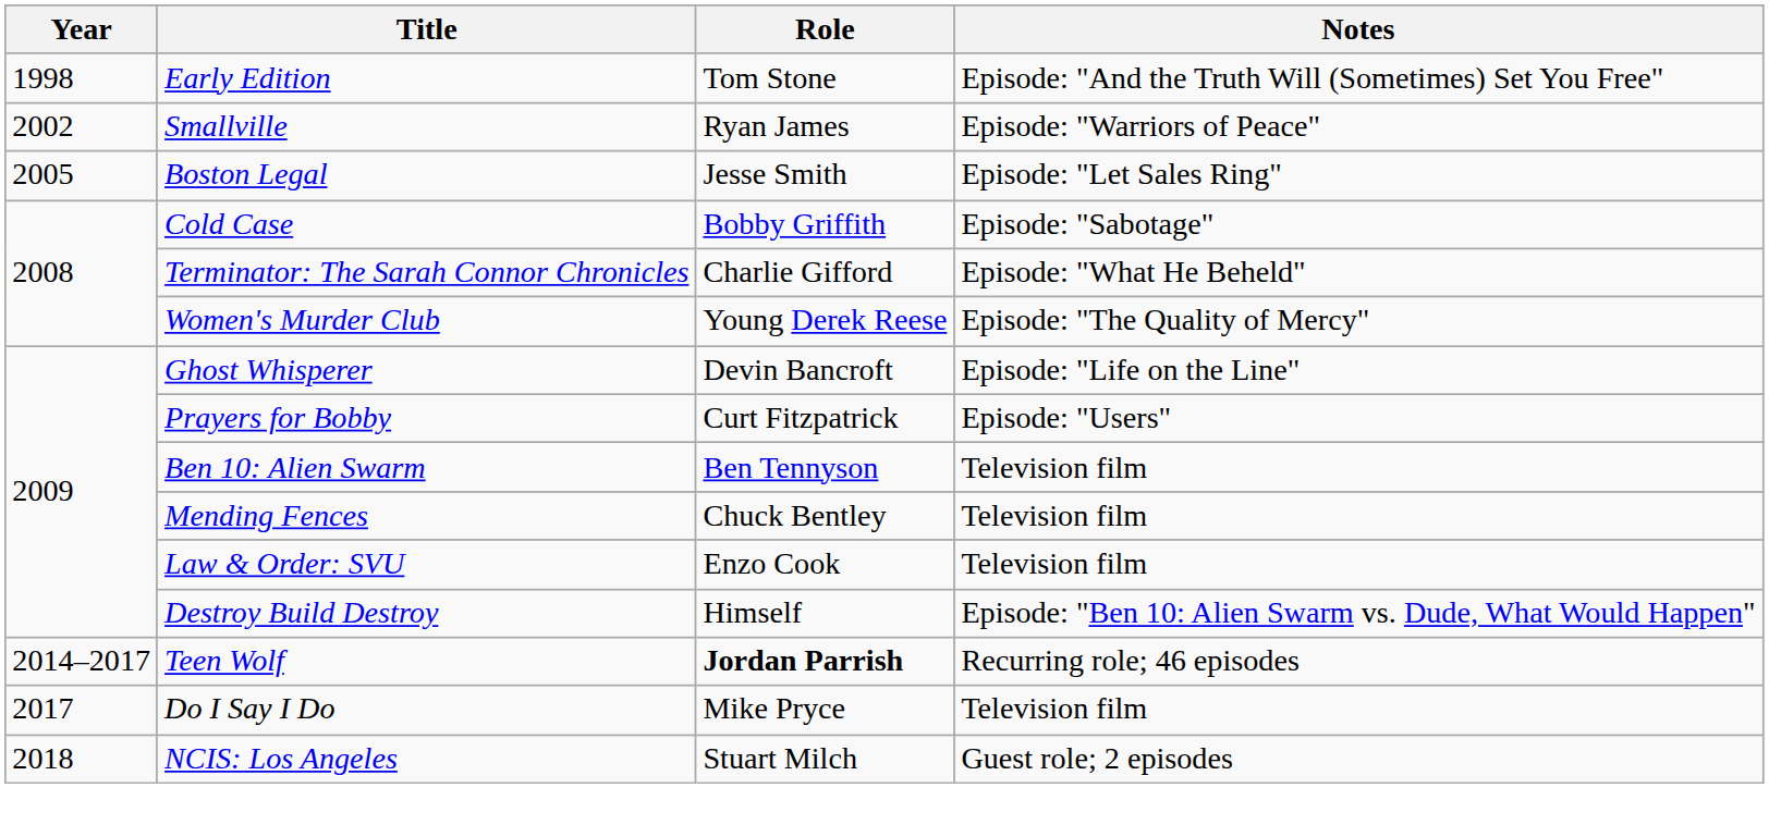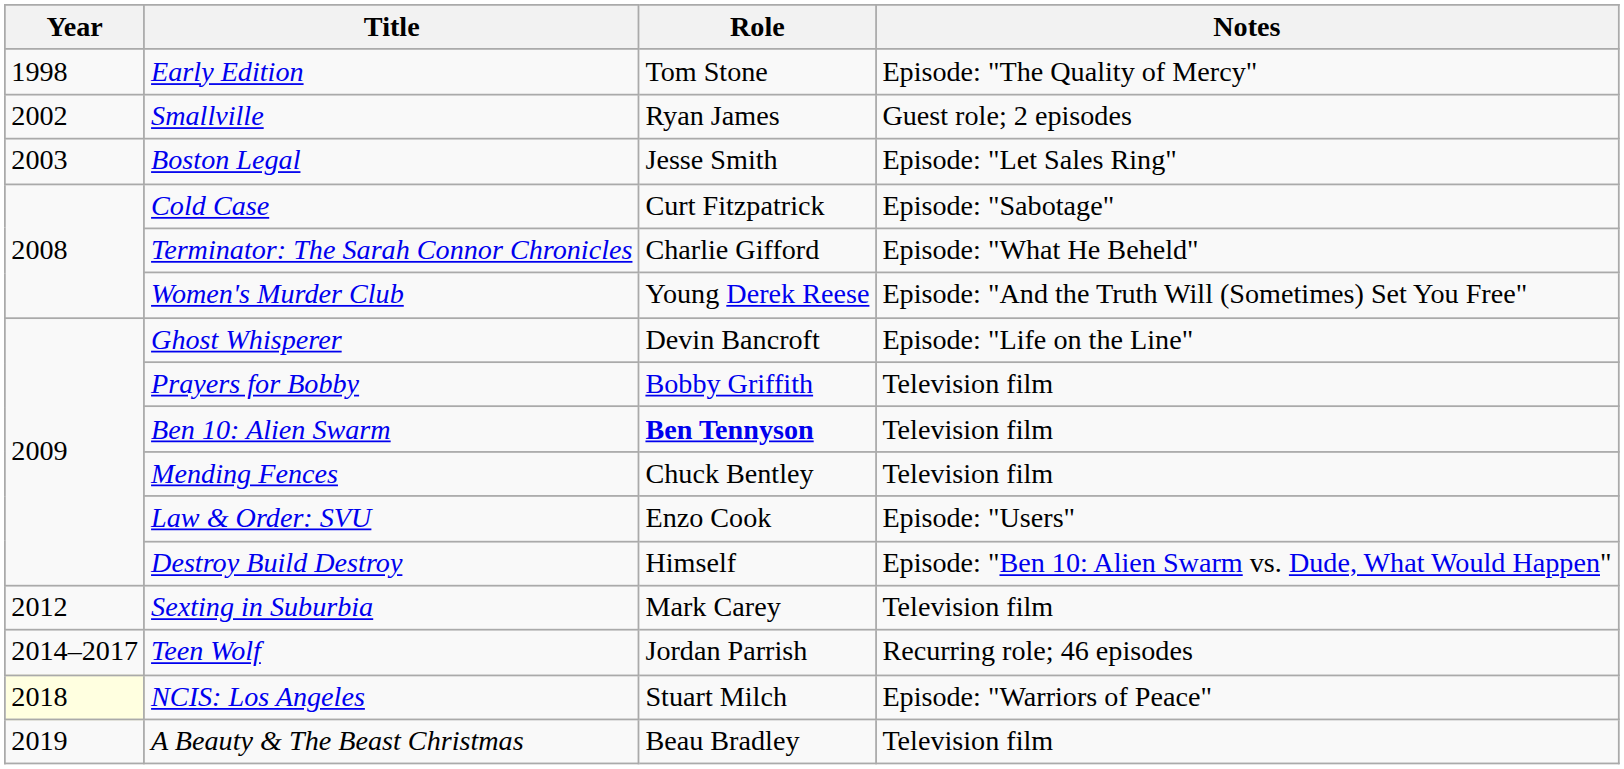Early Edition | Notes: Episode: "And the Truth Will (Sometimes) Set You Free" -> Episode: "The Quality of Mercy"
Smallville | Notes: Episode: "Warriors of Peace" -> Guest role; 2 episodes
Boston Legal | Year: 2005 -> 2003
Cold Case | Role: Bobby Griffith -> Curt Fitzpatrick
Women's Murder Club | Notes: Episode: "The Quality of Mercy" -> Episode: "And the Truth Will (Sometimes) Set You Free"
Prayers for Bobby | Role: Curt Fitzpatrick -> Bobby Griffith
Prayers for Bobby | Notes: Episode: "Users" -> Television film
Ben 10: Alien Swarm | Role: normal -> bold
Law & Order: SVU | Notes: Television film -> Episode: "Users"
+ row: 2012 | Sexting in Suburbia | Mark Carey | Television film
Teen Wolf | Role: bold -> normal
- row: 2017 | Do I Say I Do | Mike Pryce | Television film
NCIS: Los Angeles | Year: no background -> lightyellow background
NCIS: Los Angeles | Notes: Guest role; 2 episodes -> Episode: "Warriors of Peace"
+ row: 2019 | A Beauty & The Beast Christmas | Beau Bradley | Television film
